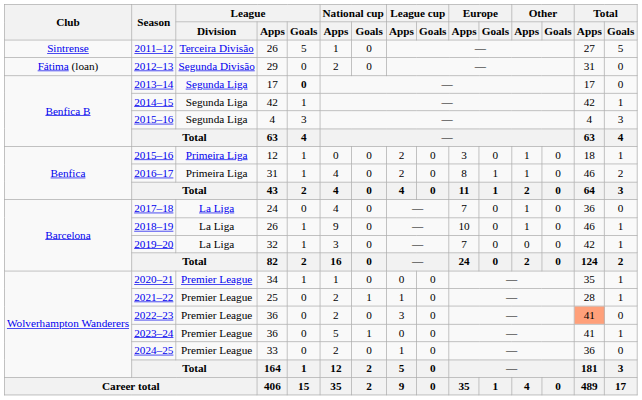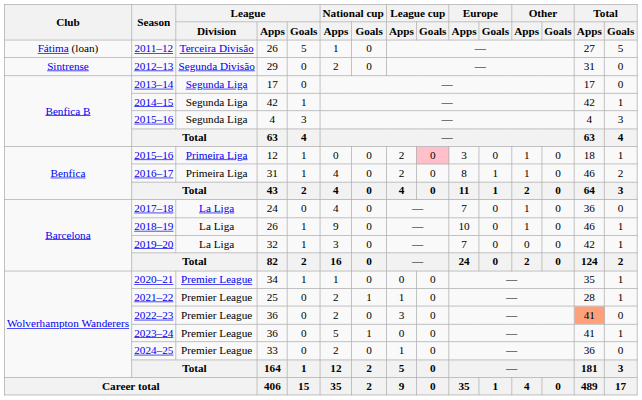2011–12 | Club: Sintrense -> Fátima (loan)
2012–13 | Club: Fátima (loan) -> Sintrense
2013–14 | League / Goals: bold -> normal
2015–16 / 12 | League cup / Goals: no background -> pink background
